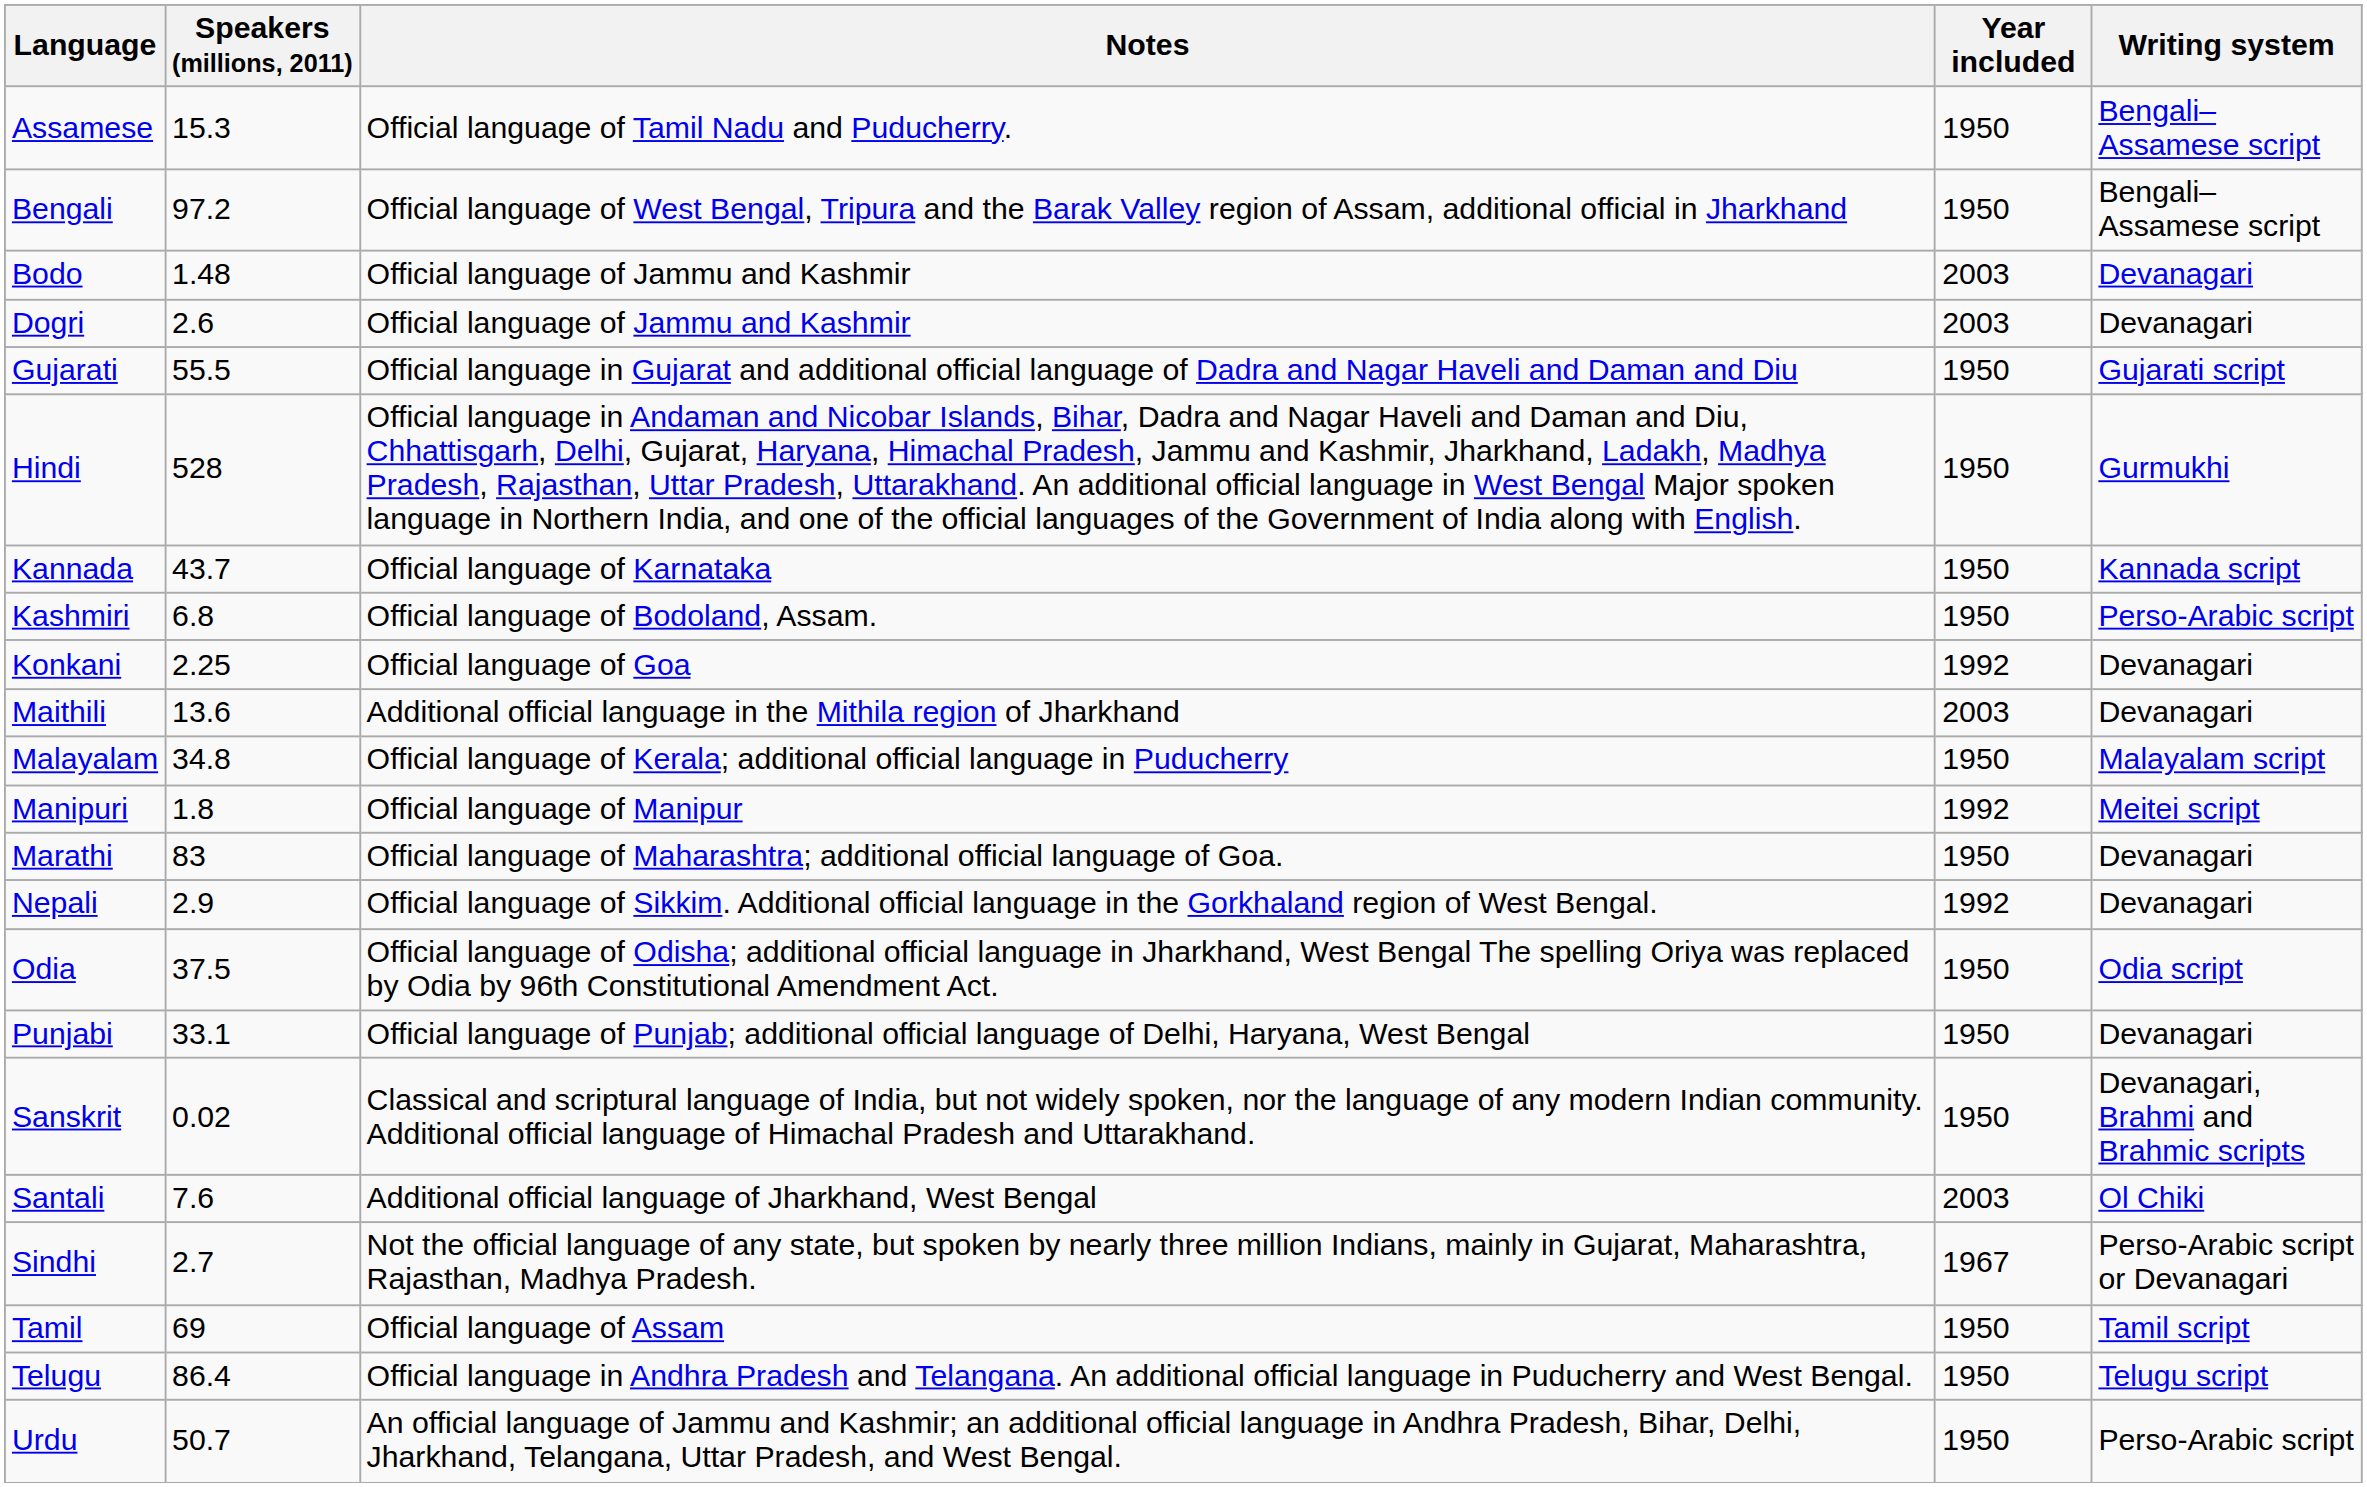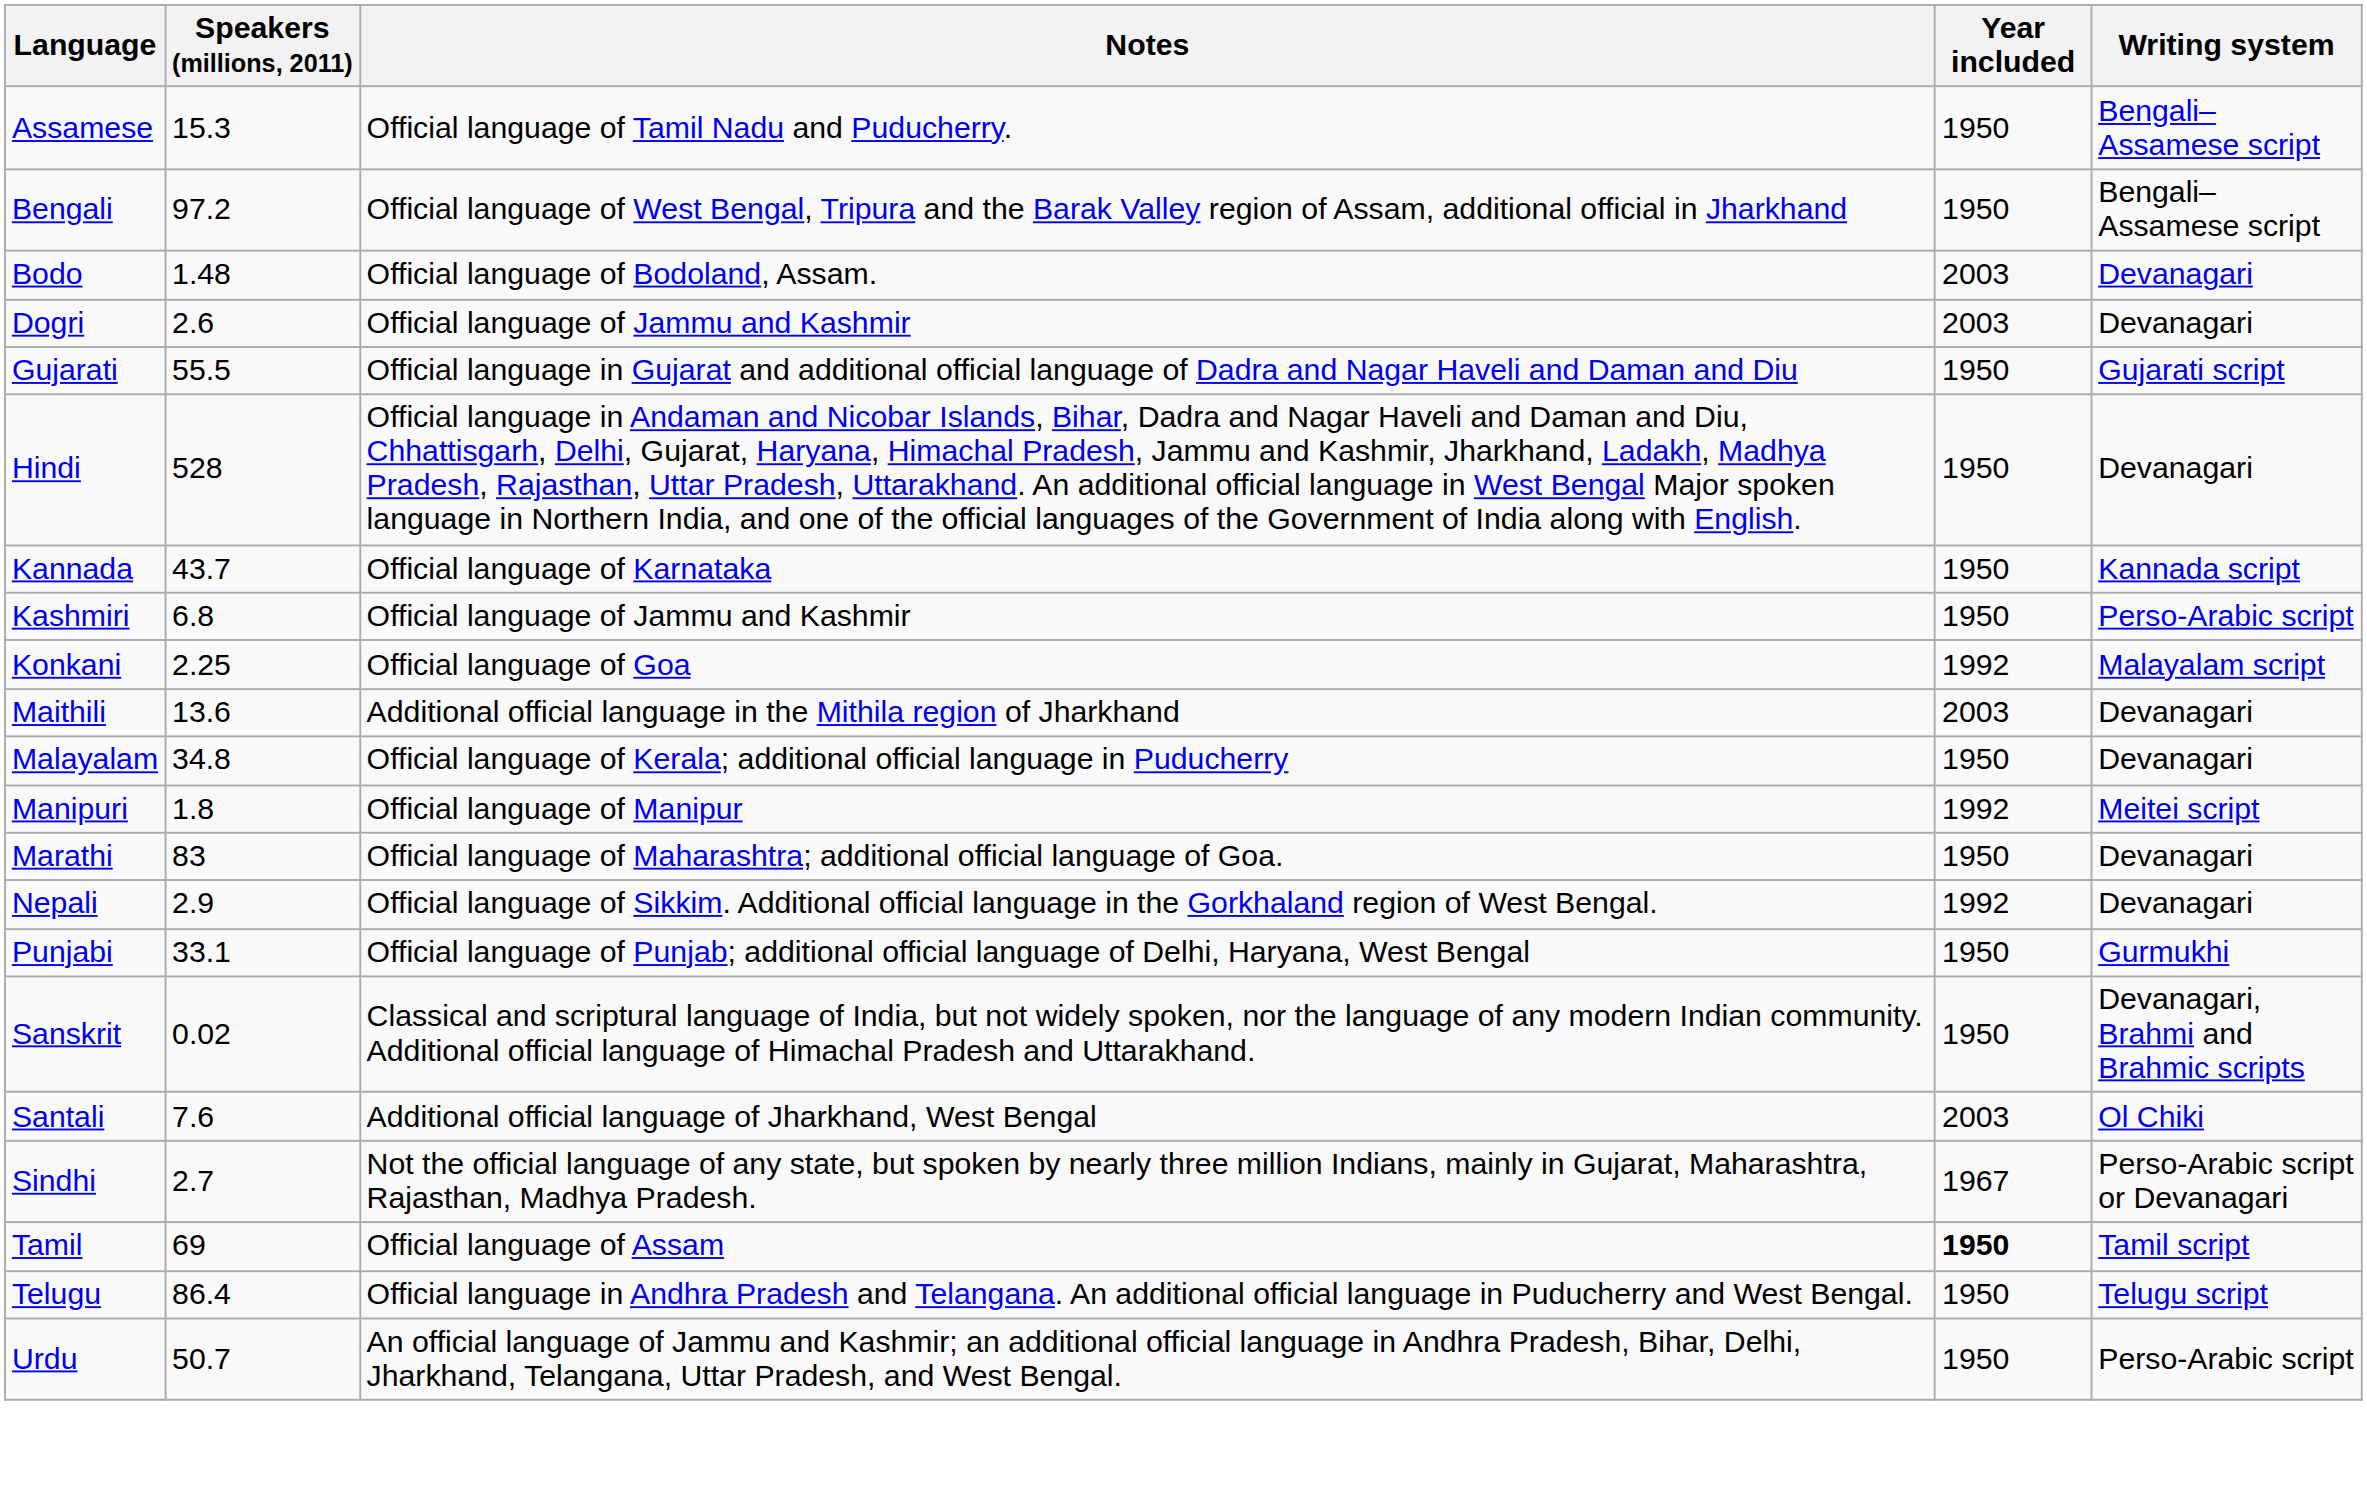Bodo | Notes: Official language of Jammu and Kashmir -> Official language of Bodoland, Assam.
Hindi | Writing system: Gurmukhi -> Devanagari
Kashmiri | Notes: Official language of Bodoland, Assam. -> Official language of Jammu and Kashmir
Konkani | Writing system: Devanagari -> Malayalam script
Malayalam | Writing system: Malayalam script -> Devanagari
- row: Odia | 37.5 | Official language of Odisha; additional official language in Jharkhand, West Bengal The spelling Oriya was replaced by Odia by 96th Constitutional Amendment Act. | 1950 | Odia script
Punjabi | Writing system: Devanagari -> Gurmukhi
Tamil | Year included: normal -> bold
